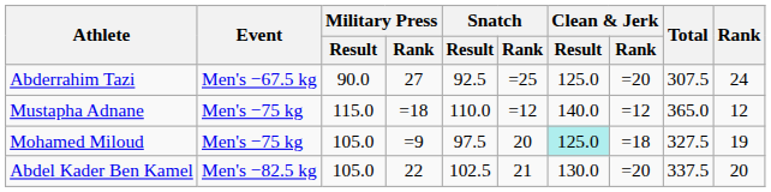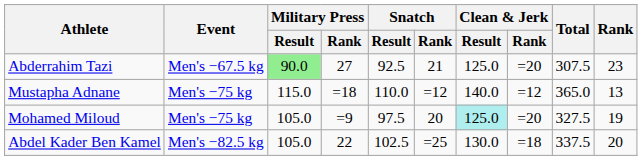Abderrahim Tazi | Military Press / Result: no background -> lightgreen background
Abderrahim Tazi | Snatch / Rank: =25 -> 21
Abderrahim Tazi | Rank: 24 -> 23
Mustapha Adnane | Rank: 12 -> 13
Mohamed Miloud | Clean & Jerk / Rank: =18 -> =20
Abdel Kader Ben Kamel | Snatch / Rank: 21 -> =25
Abdel Kader Ben Kamel | Clean & Jerk / Rank: =20 -> =18
